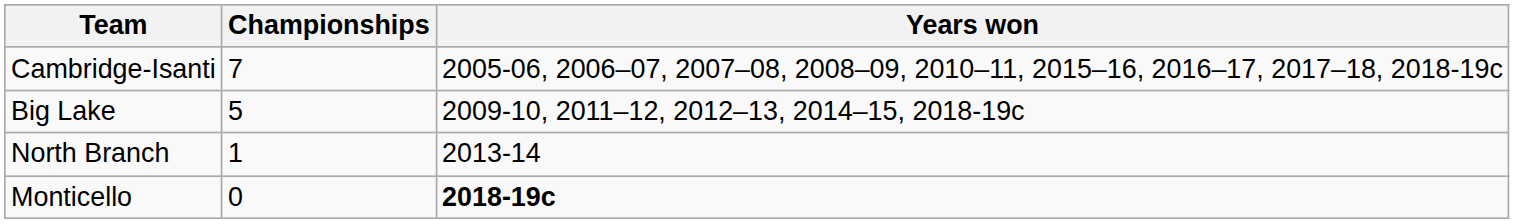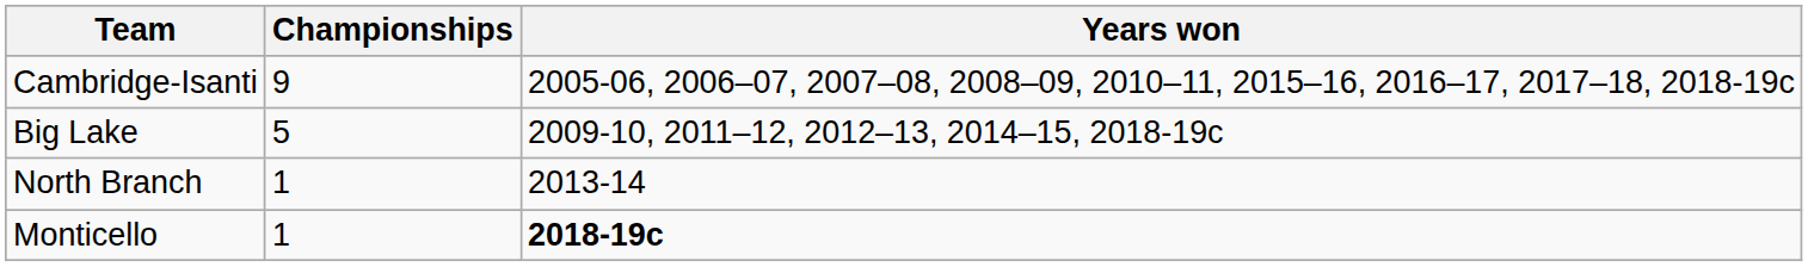Cambridge-Isanti | Championships: 7 -> 9
Monticello | Championships: 0 -> 1
